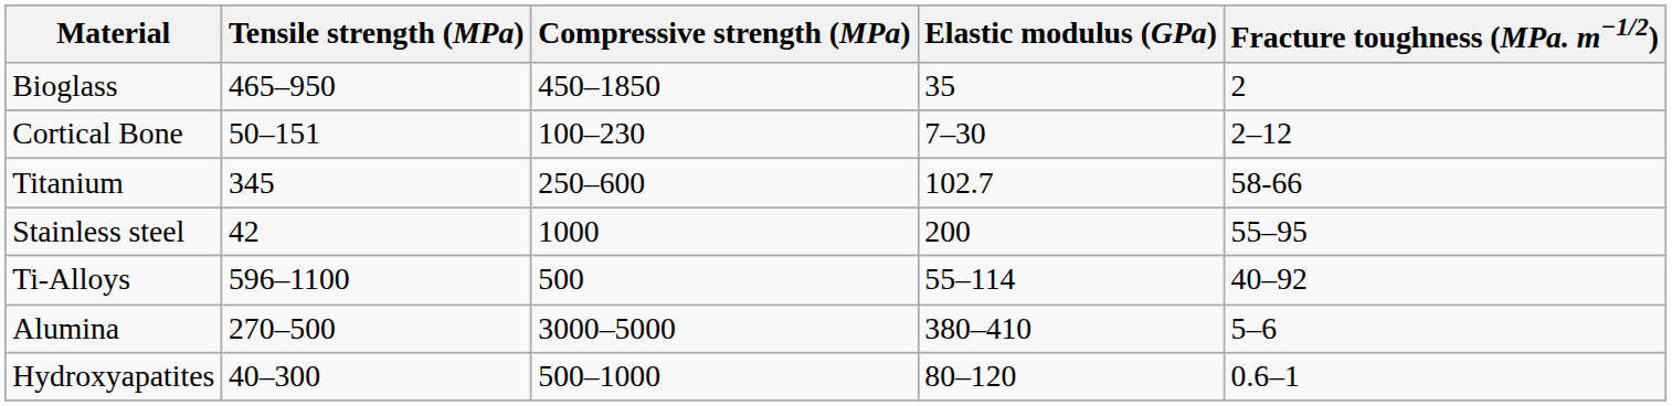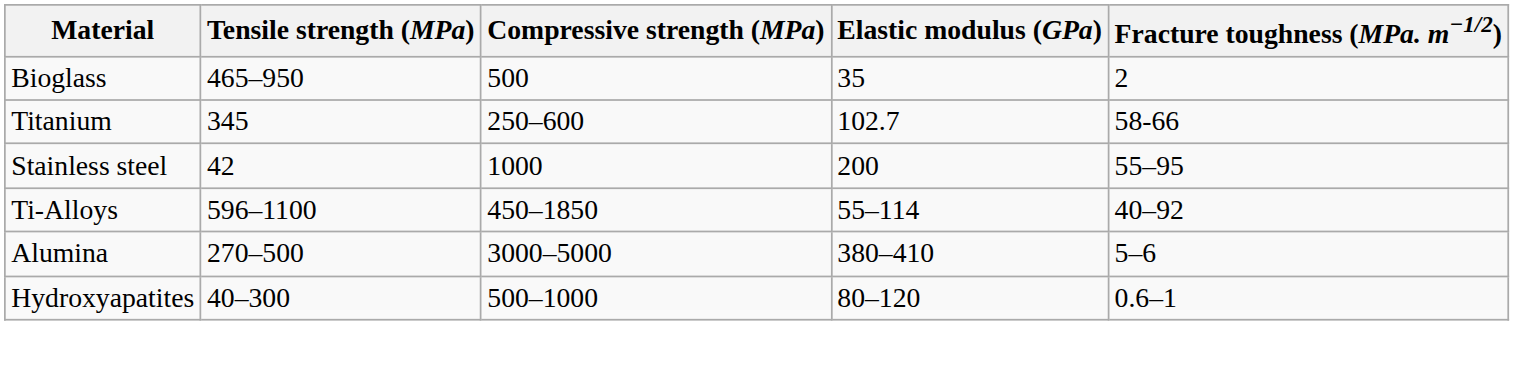Bioglass | Compressive strength (MPa): 450–1850 -> 500
- row: Cortical Bone | 50–151 | 100–230 | 7–30 | 2–12
Ti-Alloys | Compressive strength (MPa): 500 -> 450–1850
